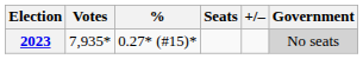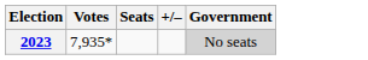- column: % | 0.27* (#15)*
